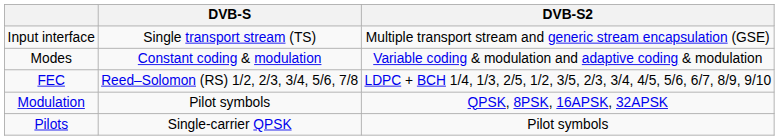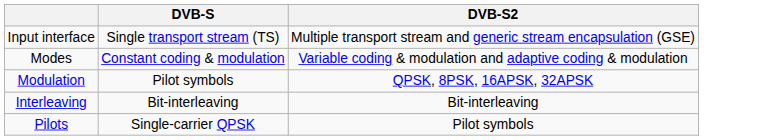- row: FEC | Reed–Solomon (RS) 1/2, 2/3, 3/4, 5/6, 7/8 | LDPC + BCH 1/4, 1/3, 2/5, 1/2, 3/5, 2/3, 3/4, 4/5, 5/6, 6/7, 8/9, 9/10
+ row: Interleaving | Bit-interleaving | Bit-interleaving
